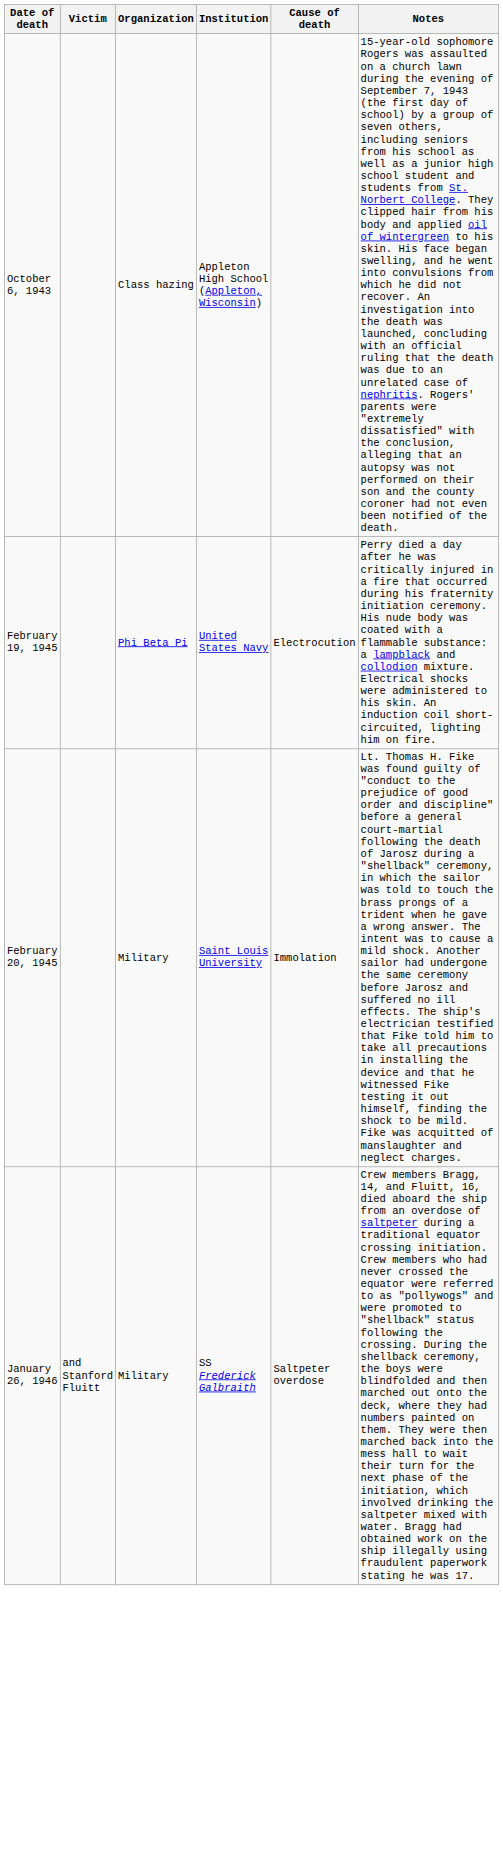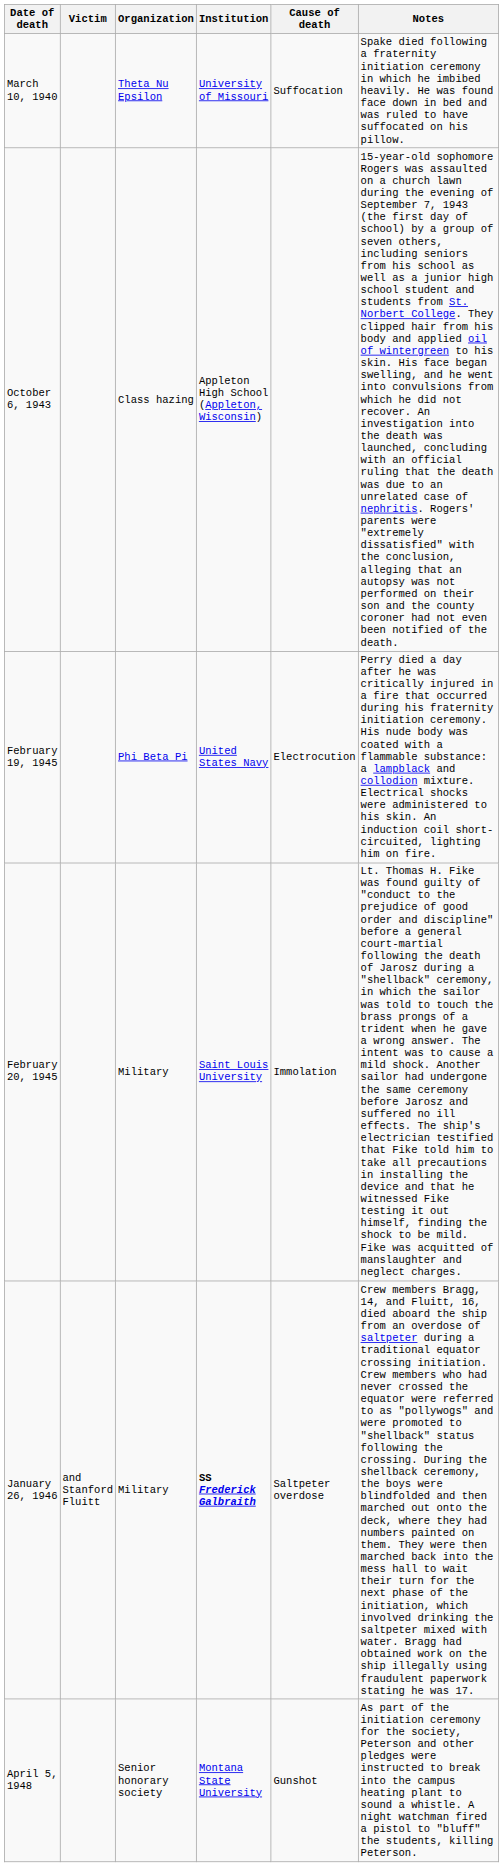+ row: March 10, 1940 | Theta Nu Epsilon | University of Missouri | Suffocation | Spake died following a fraternity initiation ceremony in which he imbibed heavily. He was found face down in bed and was ruled to have suffocated on his pillow.
January 26, 1946 | Institution: normal -> bold
+ row: April 5, 1948 | Senior honorary society | Montana State University | Gunshot | As part of the initiation ceremony for the society, Peterson and other pledges were instructed to break into the campus heating plant to sound a whistle. A night watchman fired a pistol to "bluff" the students, killing Peterson.
